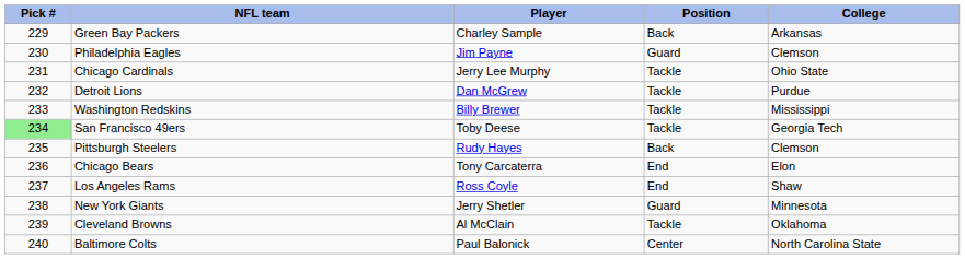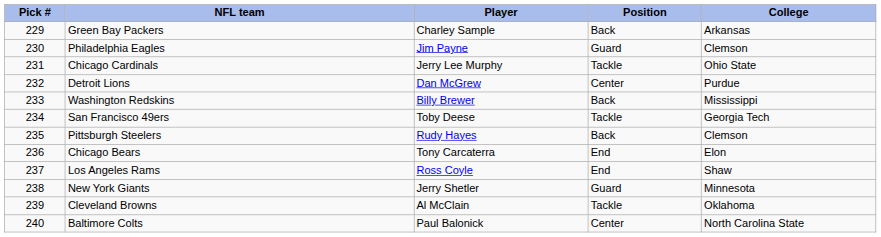Detroit Lions | Position: Tackle -> Center
Washington Redskins | Position: Tackle -> Back
San Francisco 49ers | Pick #: lightgreen background -> no background
